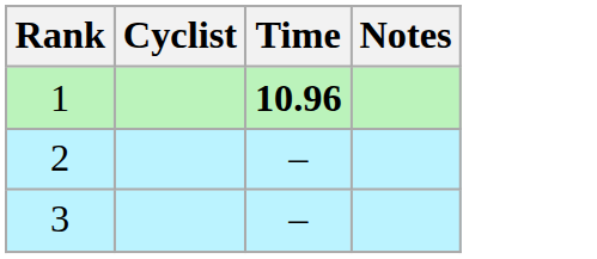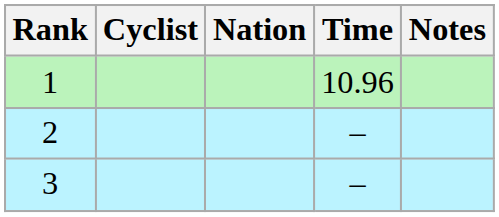+ column: Nation
1 | Time: bold -> normal
